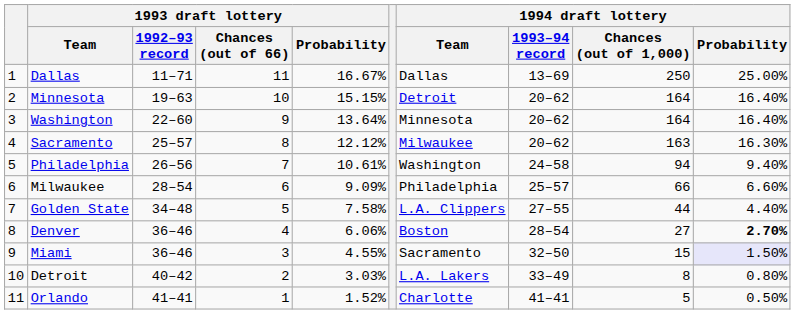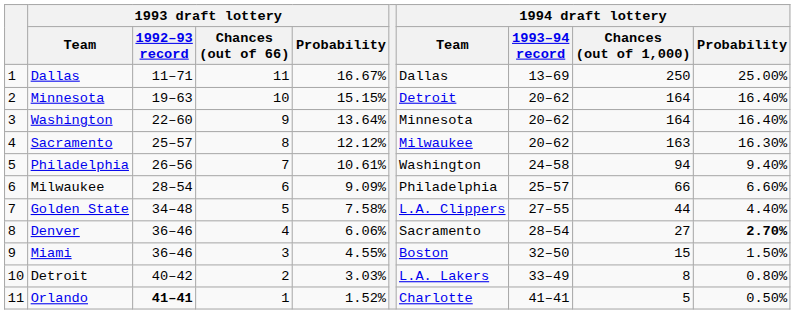Denver | 1994 draft lottery / Team: Boston -> Sacramento
Miami | 1994 draft lottery / Team: Sacramento -> Boston
Miami | 1994 draft lottery / Probability: lavender background -> no background
Orlando | 1993 draft lottery / 1992–93 record: normal -> bold
